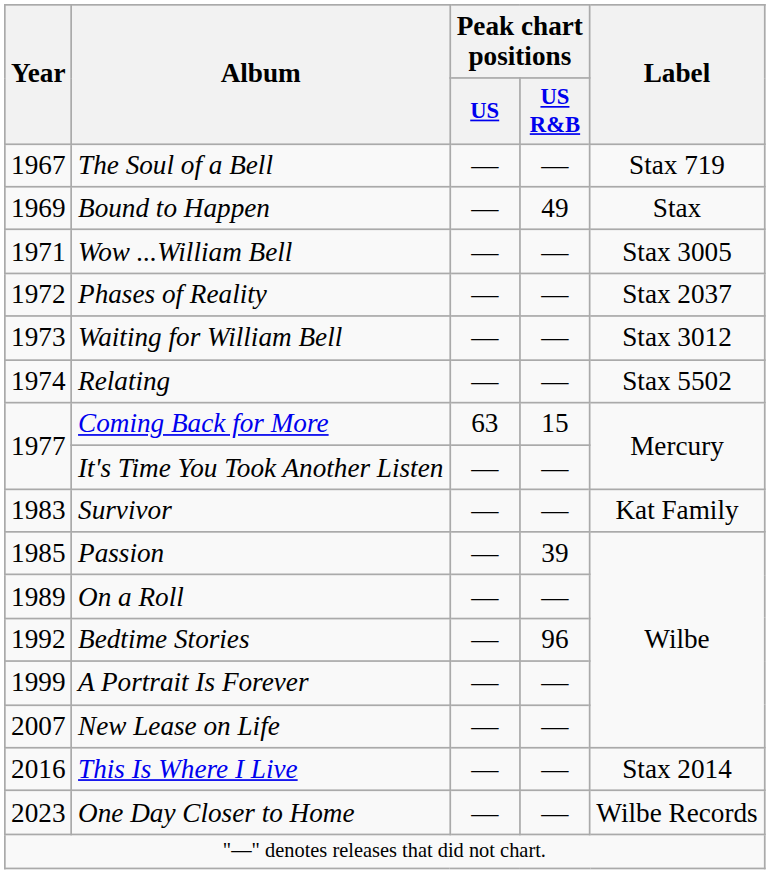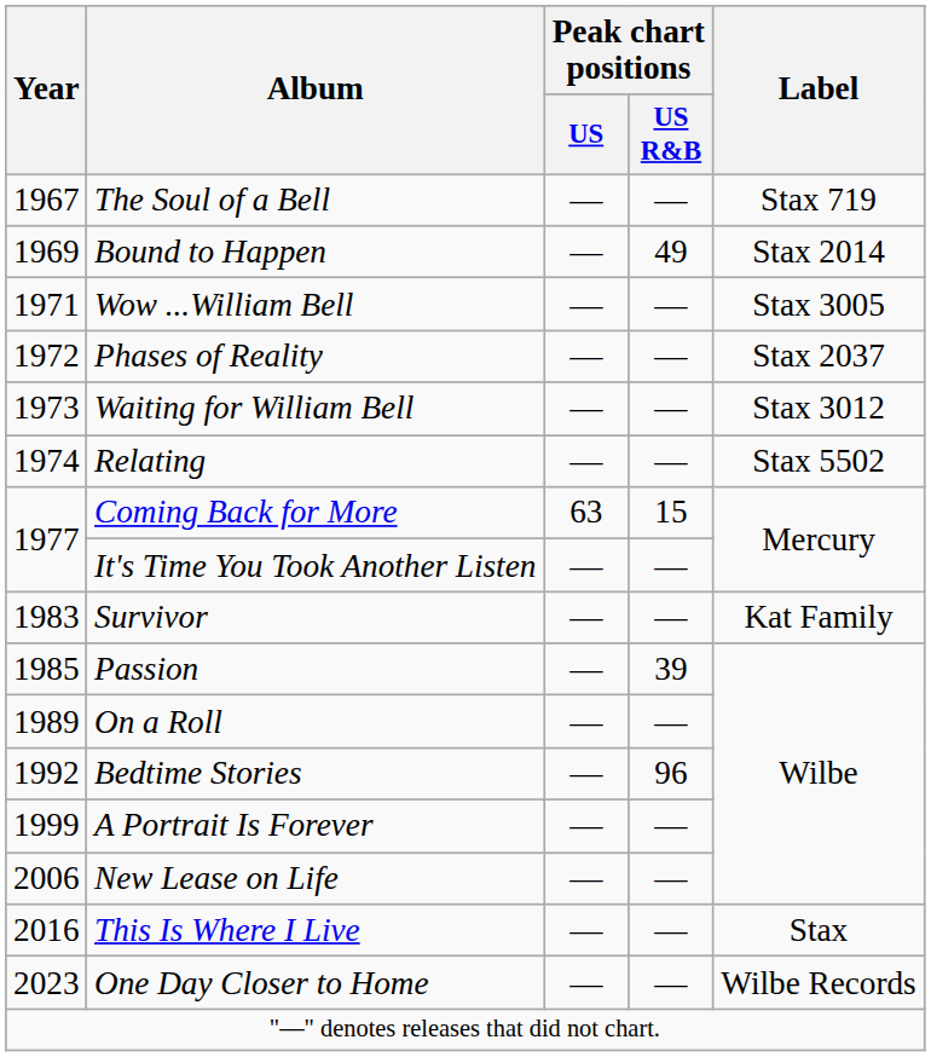Bound to Happen | Label: Stax -> Stax 2014
New Lease on Life | Year: 2007 -> 2006
This Is Where I Live | Label: Stax 2014 -> Stax
